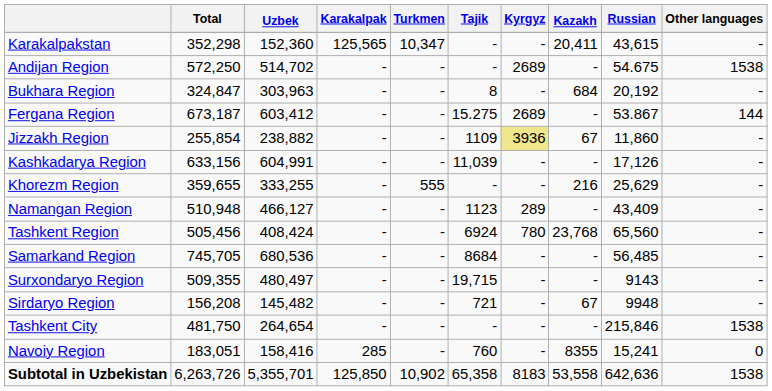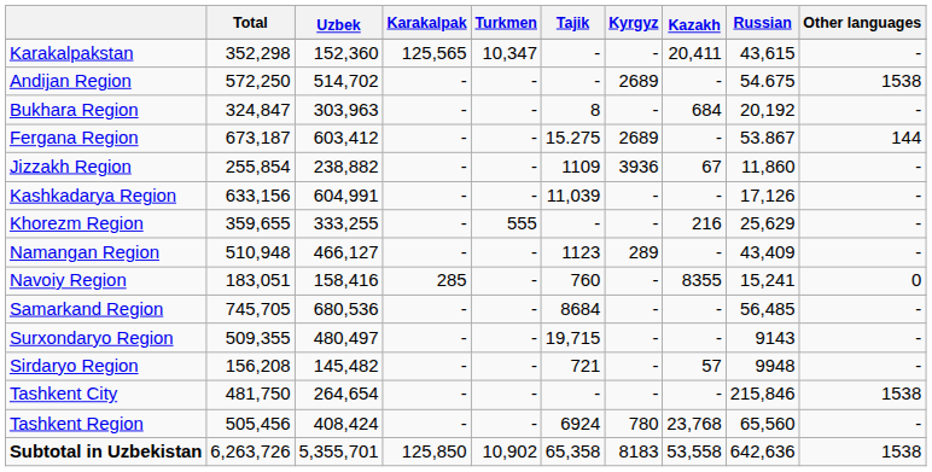Jizzakh Region | Kyrgyz: khaki background -> no background
rows swapped: Navoiy Region <-> Tashkent Region
Sirdaryo Region | Kazakh: 67 -> 57
